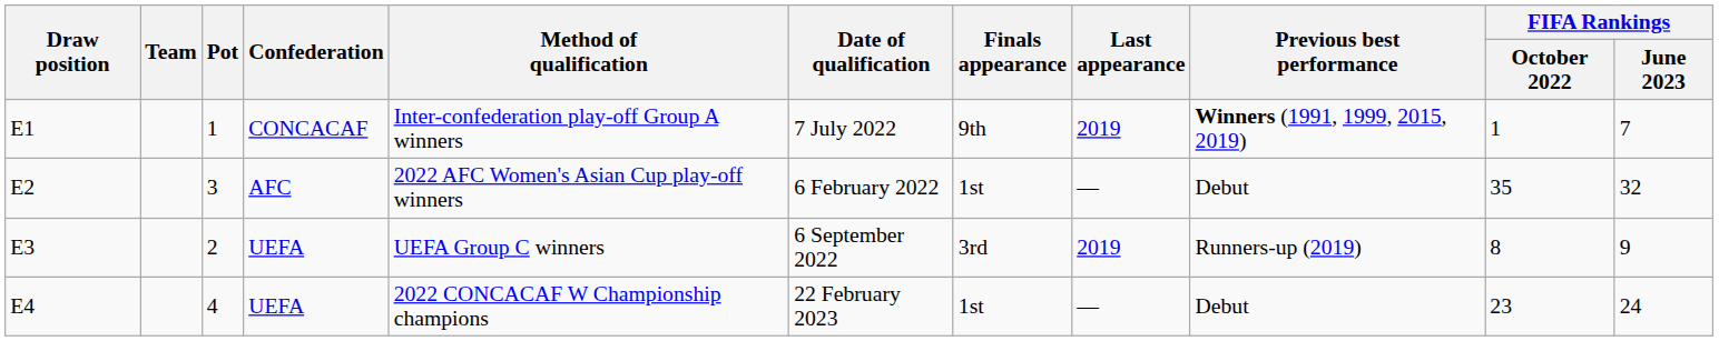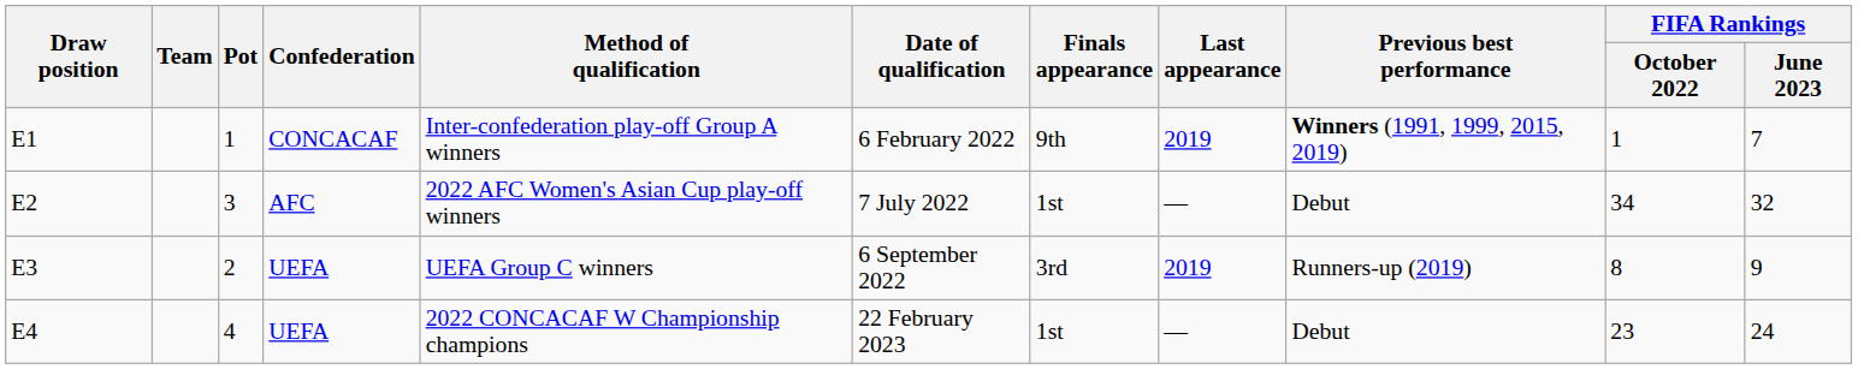E1 | Date of qualification: 7 July 2022 -> 6 February 2022
E2 | Date of qualification: 6 February 2022 -> 7 July 2022
E2 | FIFA Rankings / October 2022: 35 -> 34
